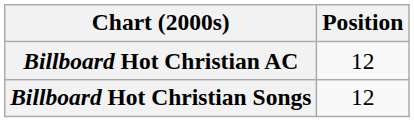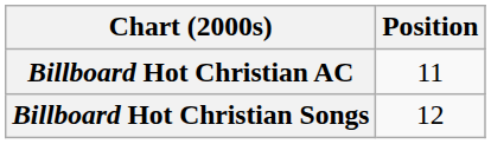Billboard Hot Christian AC | Position: 12 -> 11
